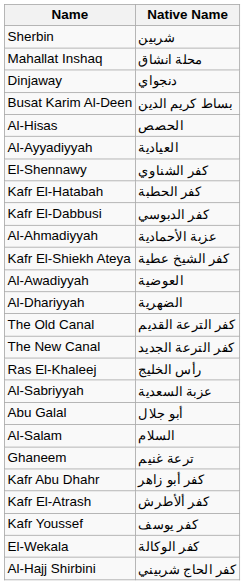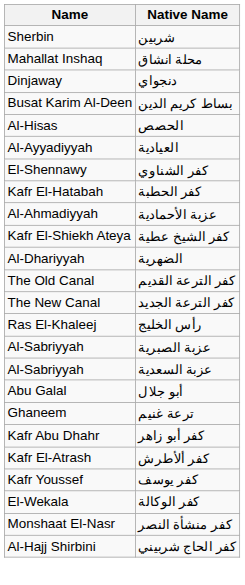- row: Kafr El-Dabbusi | كفر الدبوسي
- row: Al-Awadiyyah | العوضية
+ row: Al-Sabriyyah | عزبة الصبرية
- row: Al-Salam | السلام
+ row: Monshaat El-Nasr | كفر منشأة النصر
